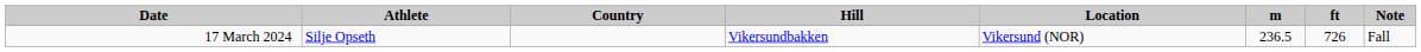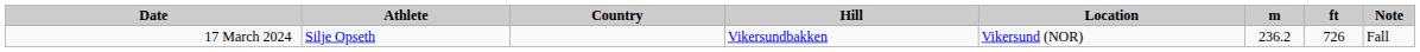17 March 2024 | m: 236.5 -> 236.2
